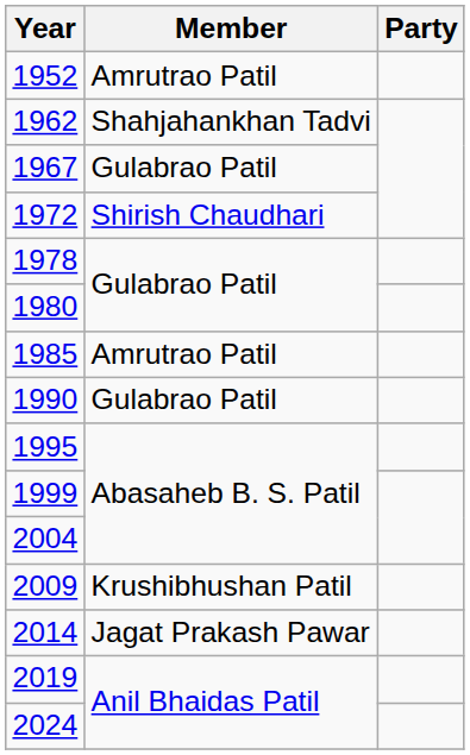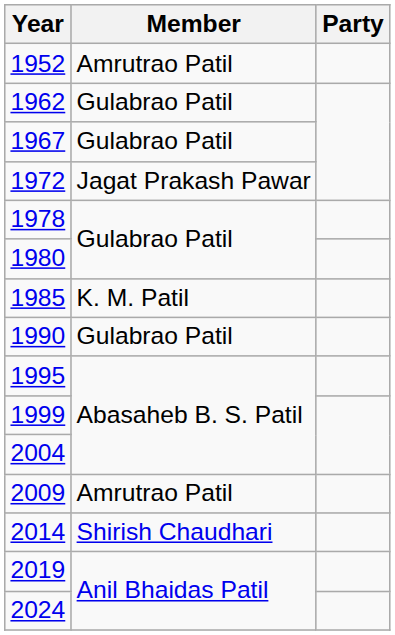1962 | Member: Shahjahankhan Tadvi -> Gulabrao Patil
1972 | Member: Shirish Chaudhari -> Jagat Prakash Pawar
1985 | Member: Amrutrao Patil -> K. M. Patil
2009 | Member: Krushibhushan Patil -> Amrutrao Patil
2014 | Member: Jagat Prakash Pawar -> Shirish Chaudhari
